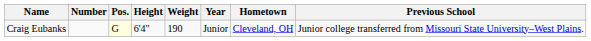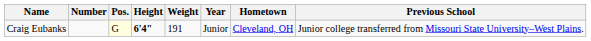Craig Eubanks | Height: normal -> bold
Craig Eubanks | Weight: 190 -> 191
